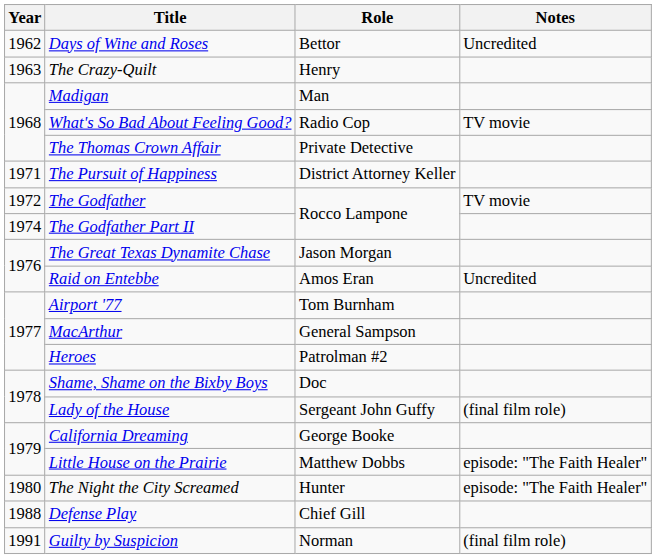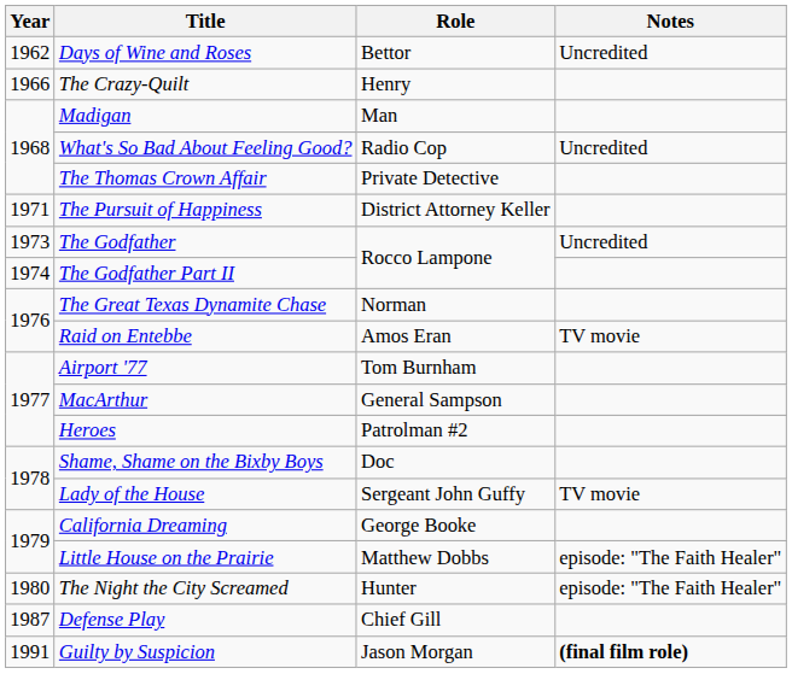The Crazy-Quilt | Year: 1963 -> 1966
What's So Bad About Feeling Good? | Notes: TV movie -> Uncredited
The Godfather | Year: 1972 -> 1973
The Godfather | Notes: TV movie -> Uncredited
The Great Texas Dynamite Chase | Role: Jason Morgan -> Norman
Raid on Entebbe | Notes: Uncredited -> TV movie
Lady of the House | Notes: (final film role) -> TV movie
Defense Play | Year: 1988 -> 1987
Guilty by Suspicion | Role: Norman -> Jason Morgan
Guilty by Suspicion | Notes: normal -> bold
